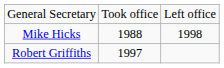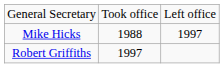Mike Hicks | column 3: 1998 -> 1997
